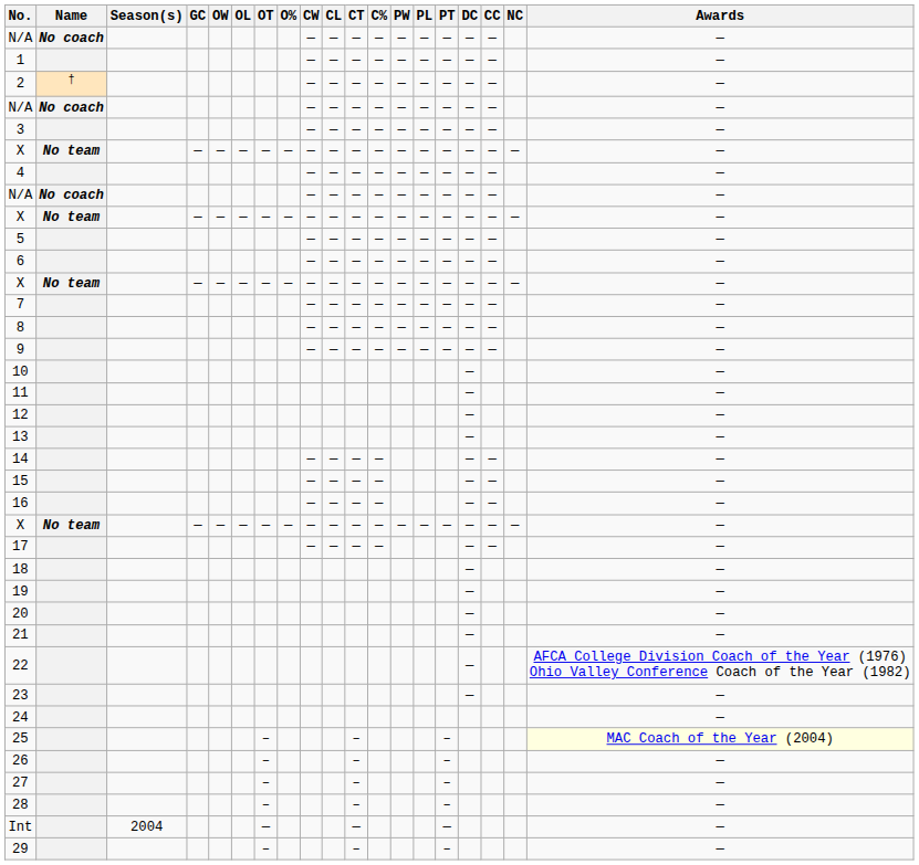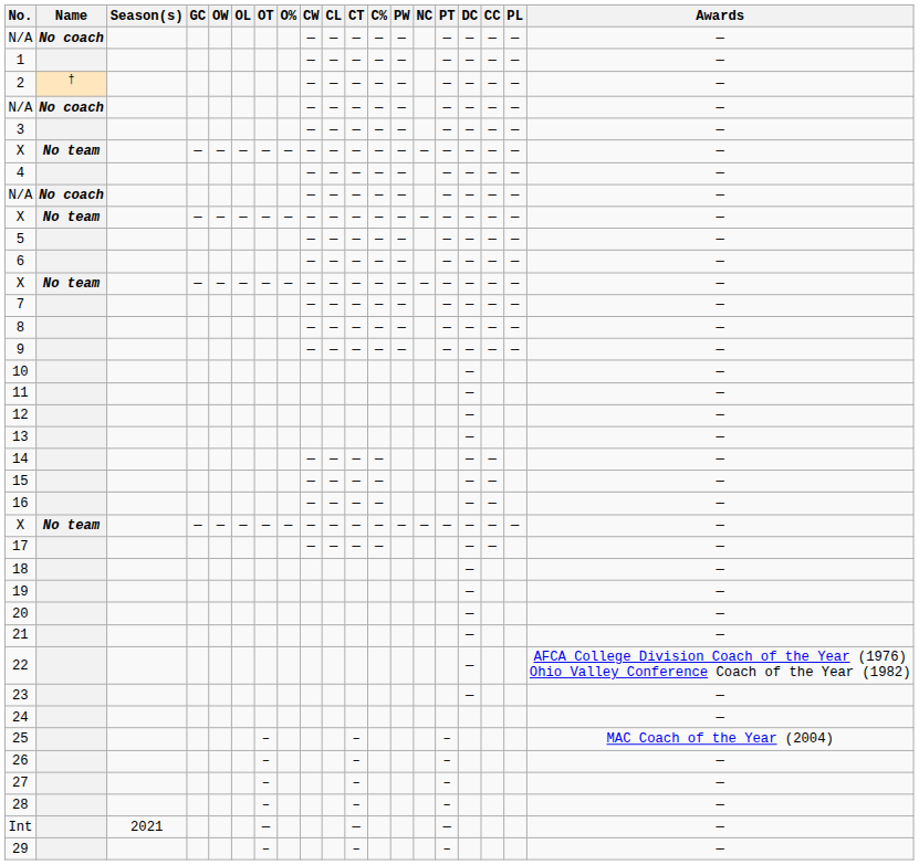columns swapped: PL <-> NC
25 | Awards: lightyellow background -> no background
Int | Season(s): 2004 -> 2021
